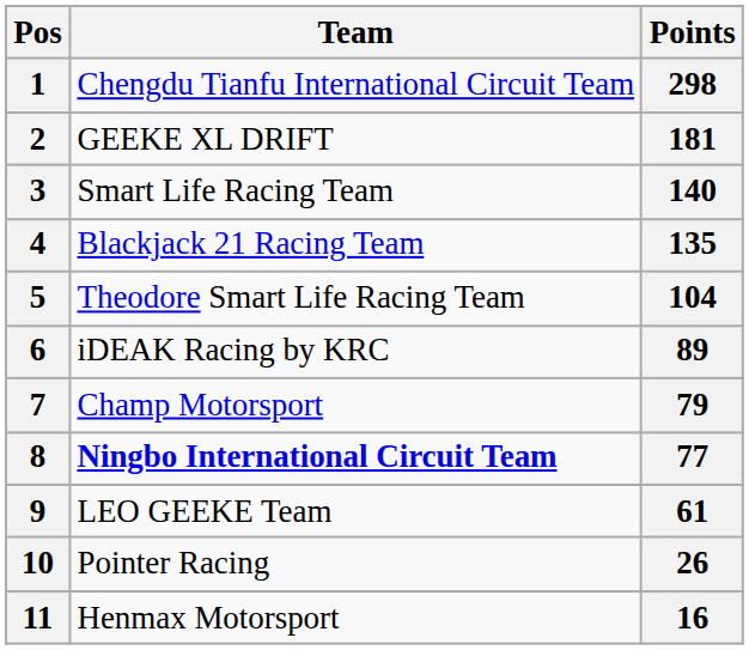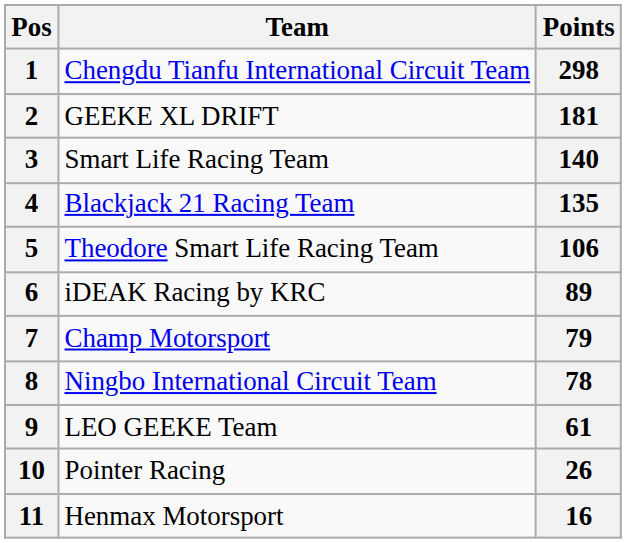5 | Points: 104 -> 106
8 | Team: bold -> normal
8 | Points: 77 -> 78
